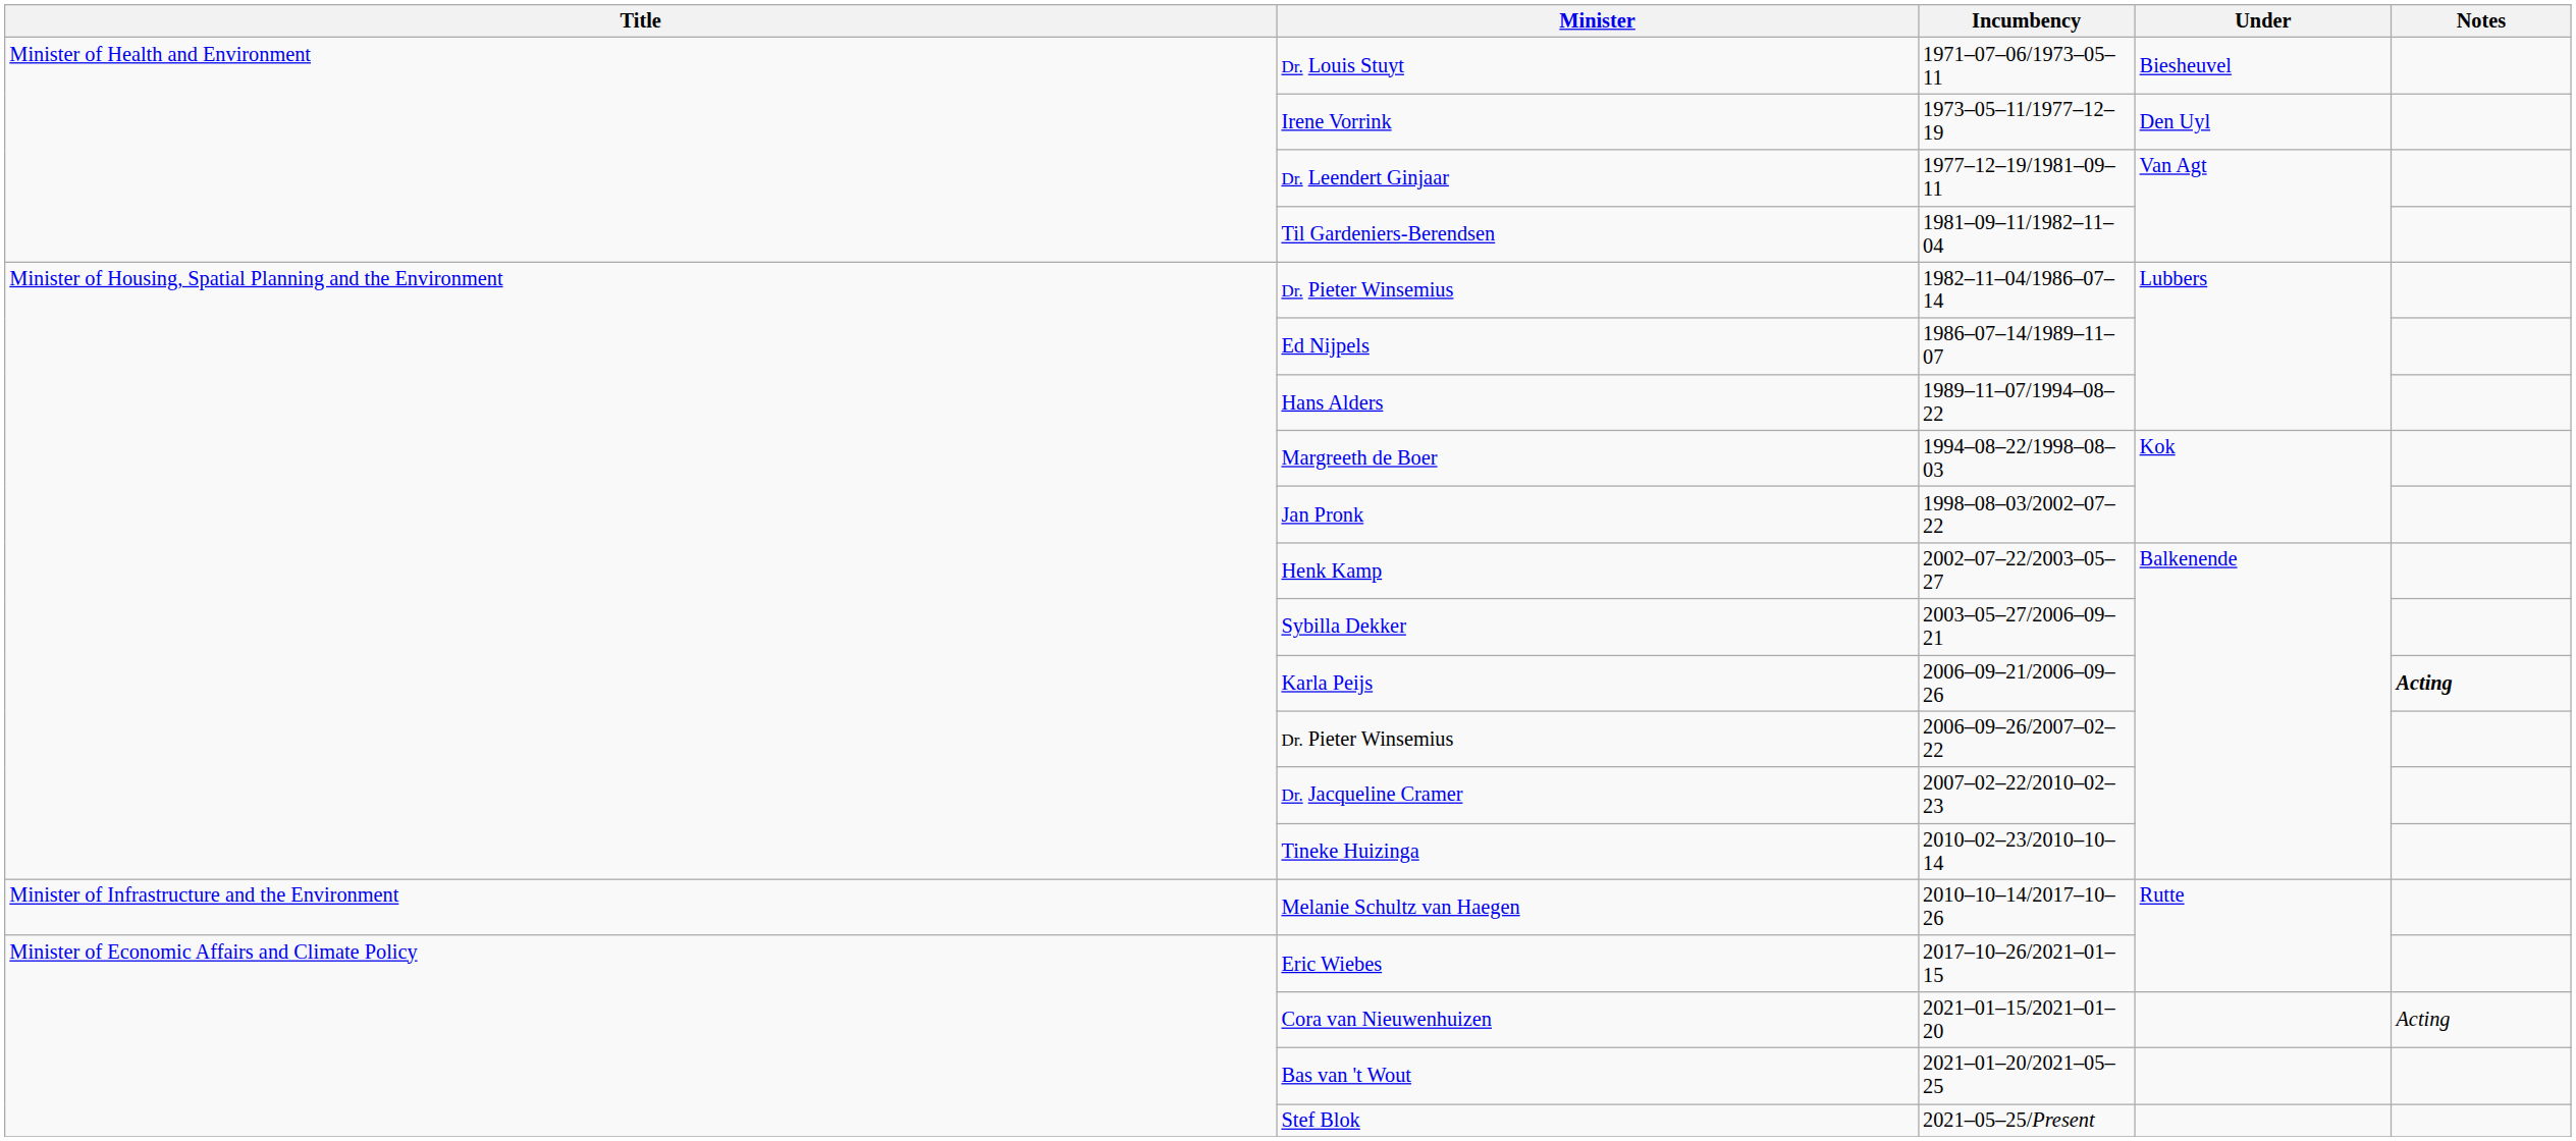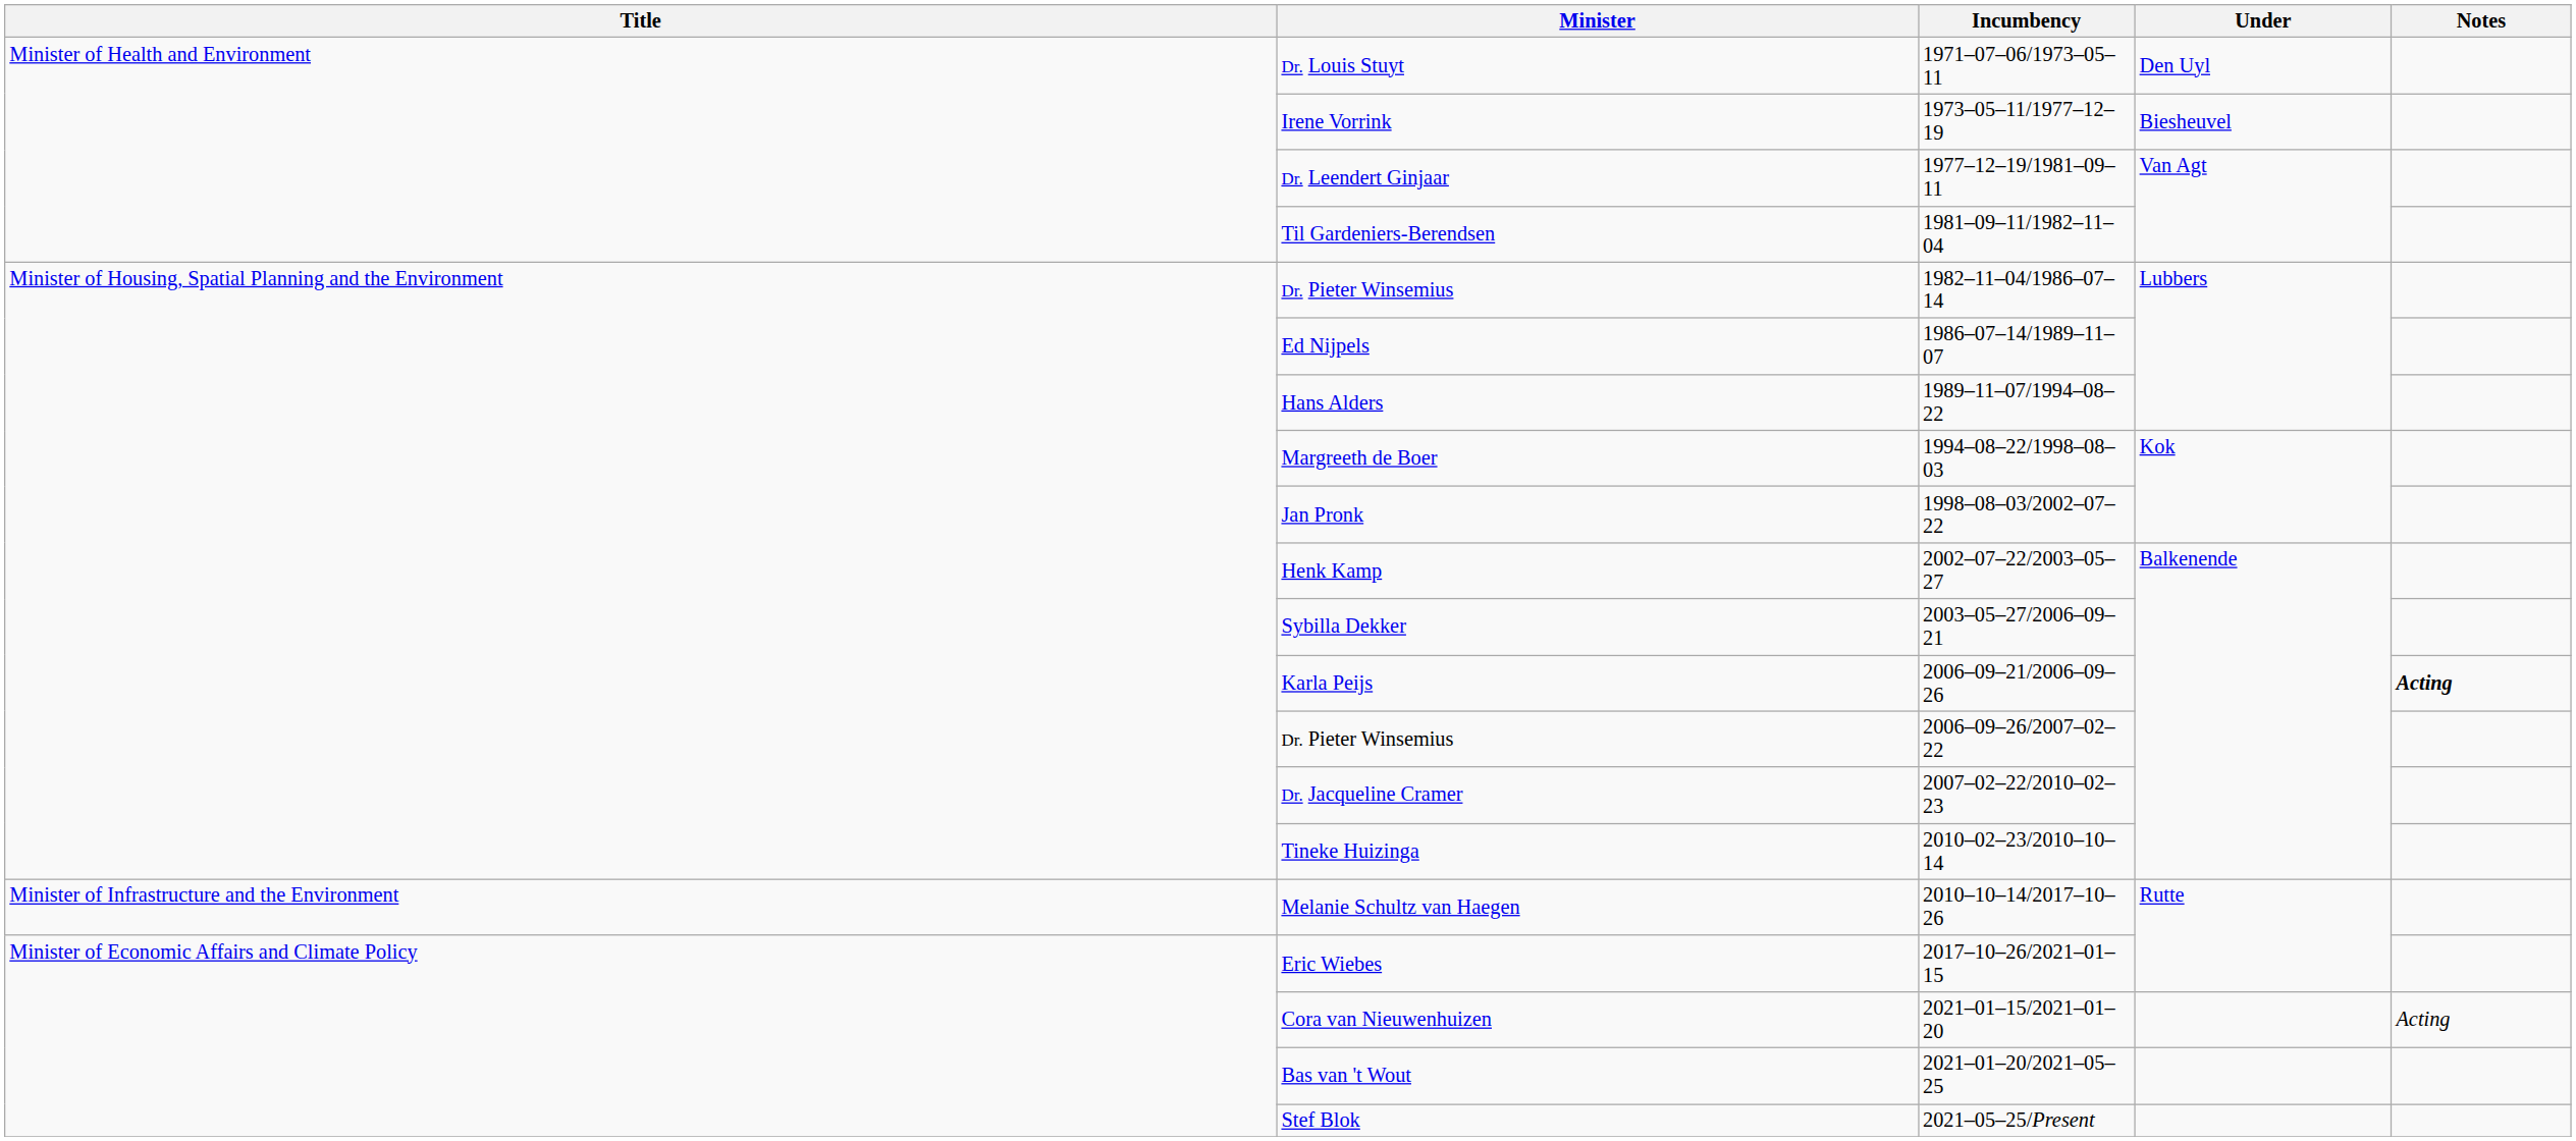Dr. Louis Stuyt | Under: Biesheuvel -> Den Uyl
Irene Vorrink | Under: Den Uyl -> Biesheuvel
